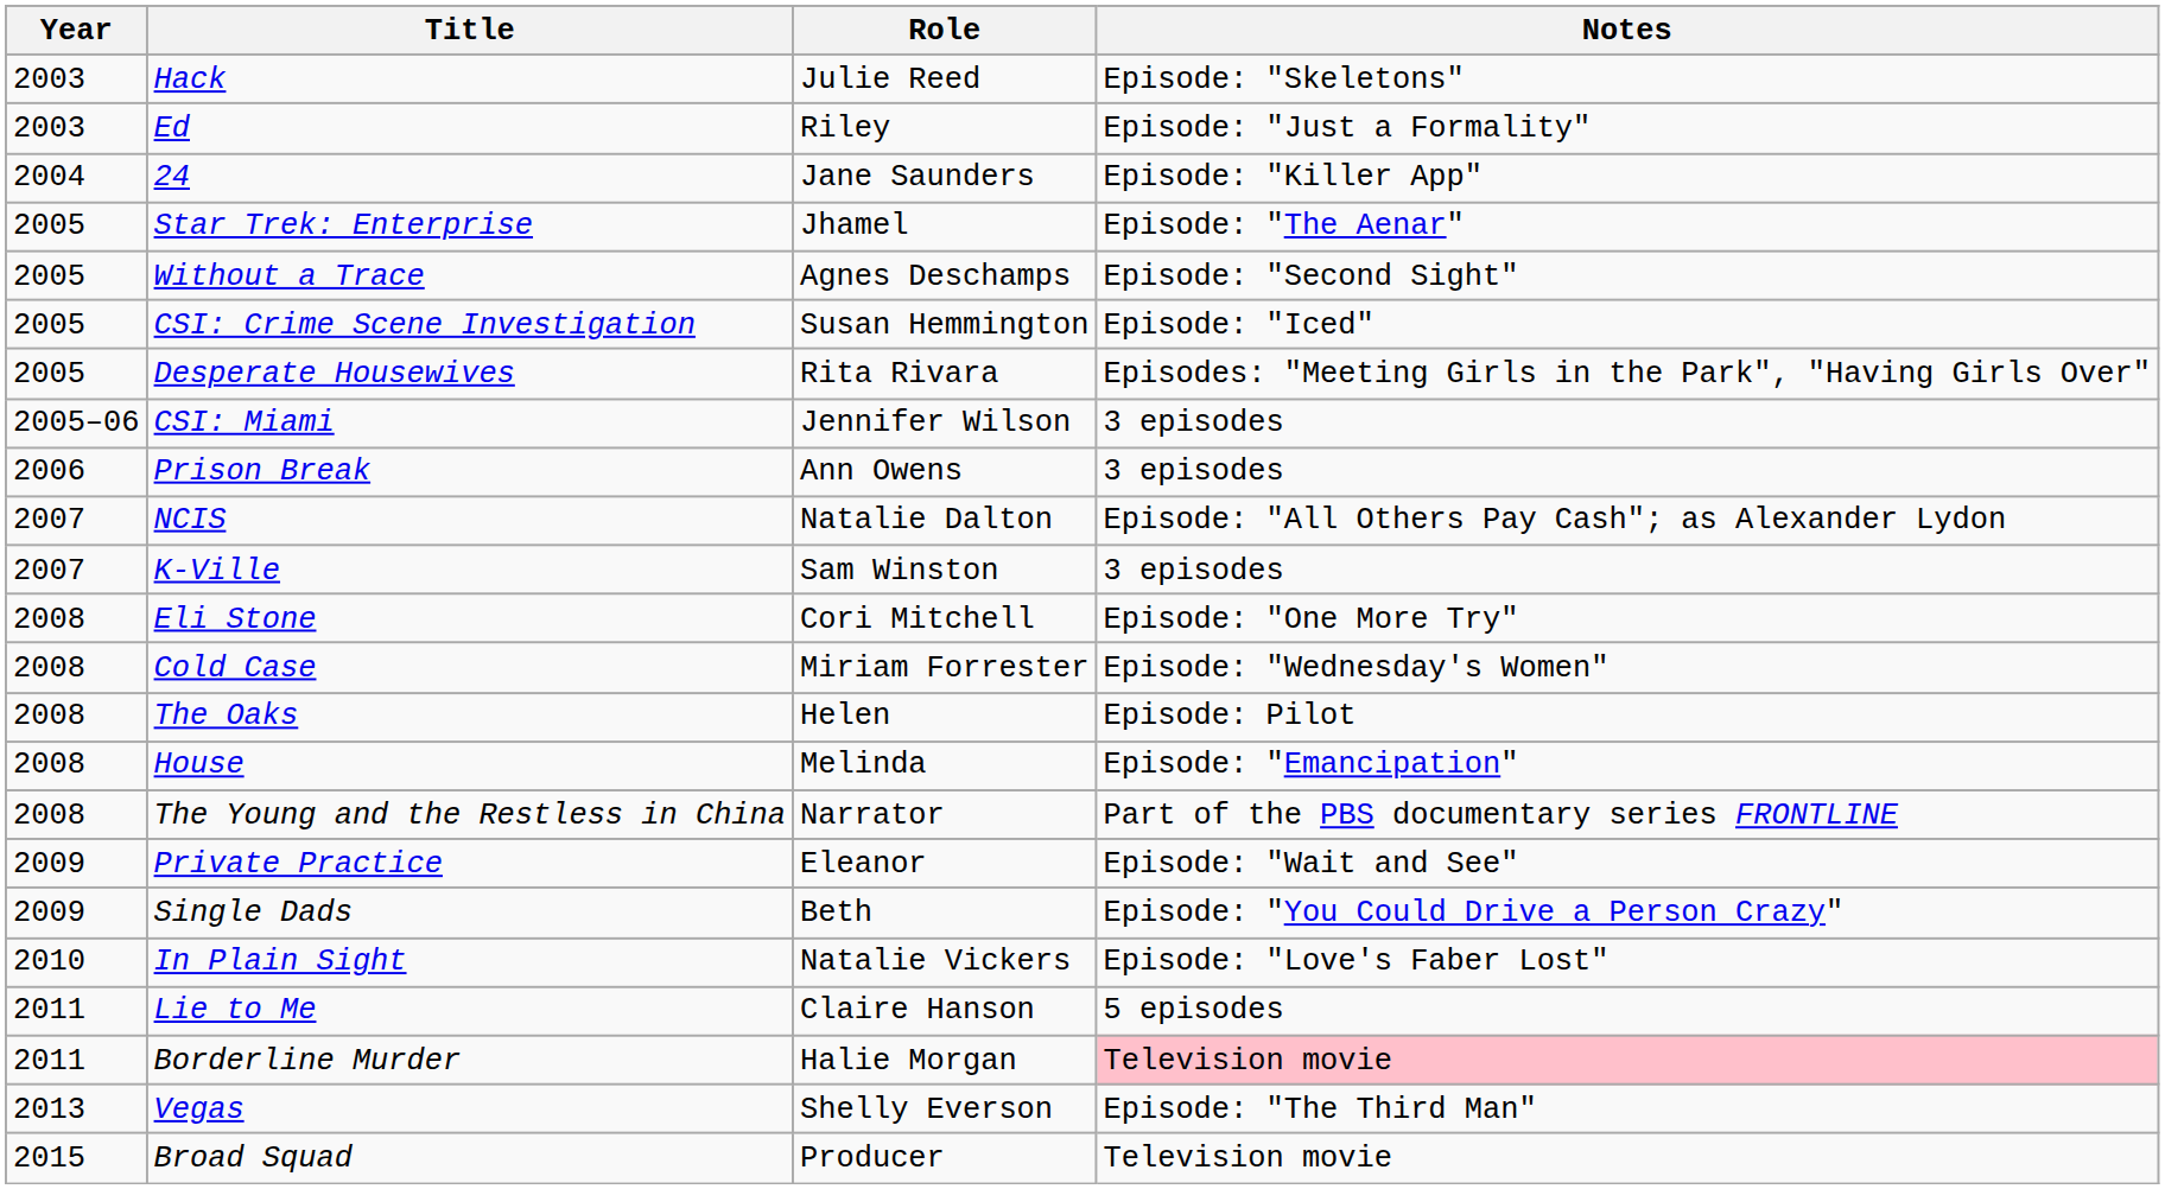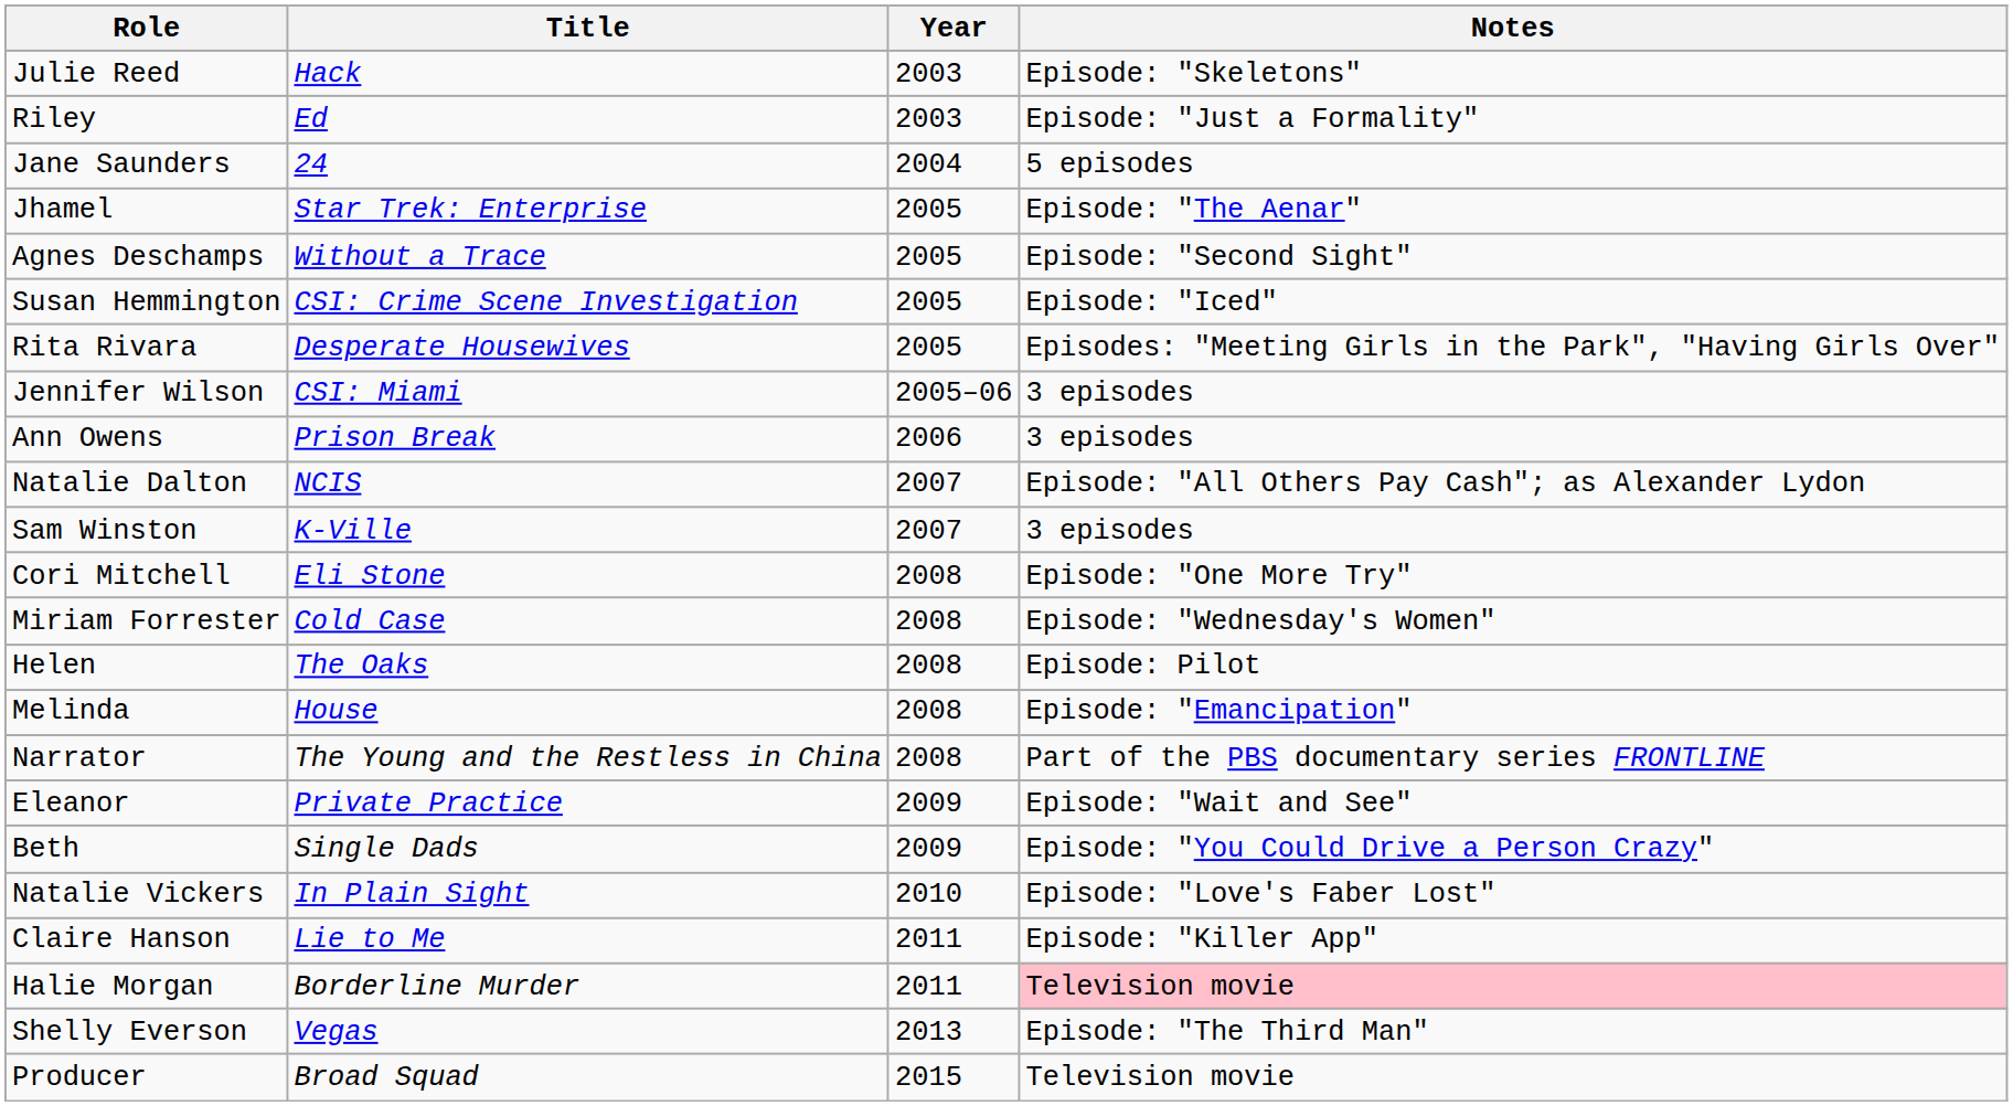columns swapped: Year <-> Role
24 | Notes: Episode: "Killer App" -> 5 episodes
Lie to Me | Notes: 5 episodes -> Episode: "Killer App"
